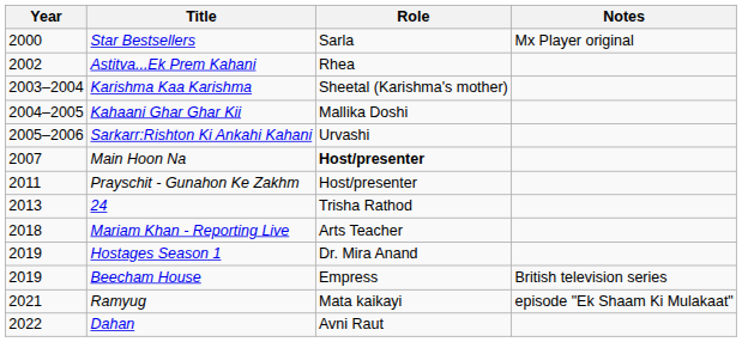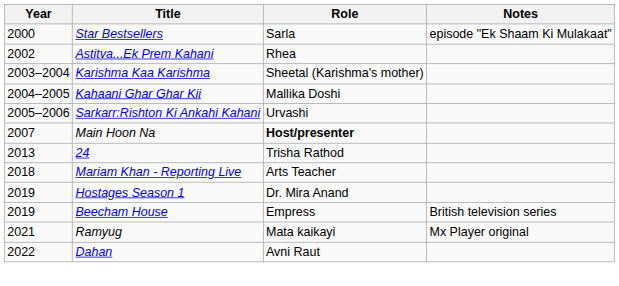Star Bestsellers | Notes: Mx Player original -> episode "Ek Shaam Ki Mulakaat"
- row: 2011 | Prayschit - Gunahon Ke Zakhm | Host/presenter
Ramyug | Notes: episode "Ek Shaam Ki Mulakaat" -> Mx Player original
